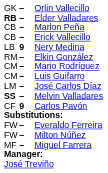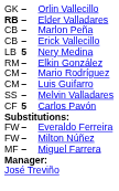Nery Medina | column 2: 9 -> 5
- row: LM | – | José Carlos Díaz
Melvin Valladares | column 1: bold -> normal
Carlos Pavón | column 2: 9 -> 5
